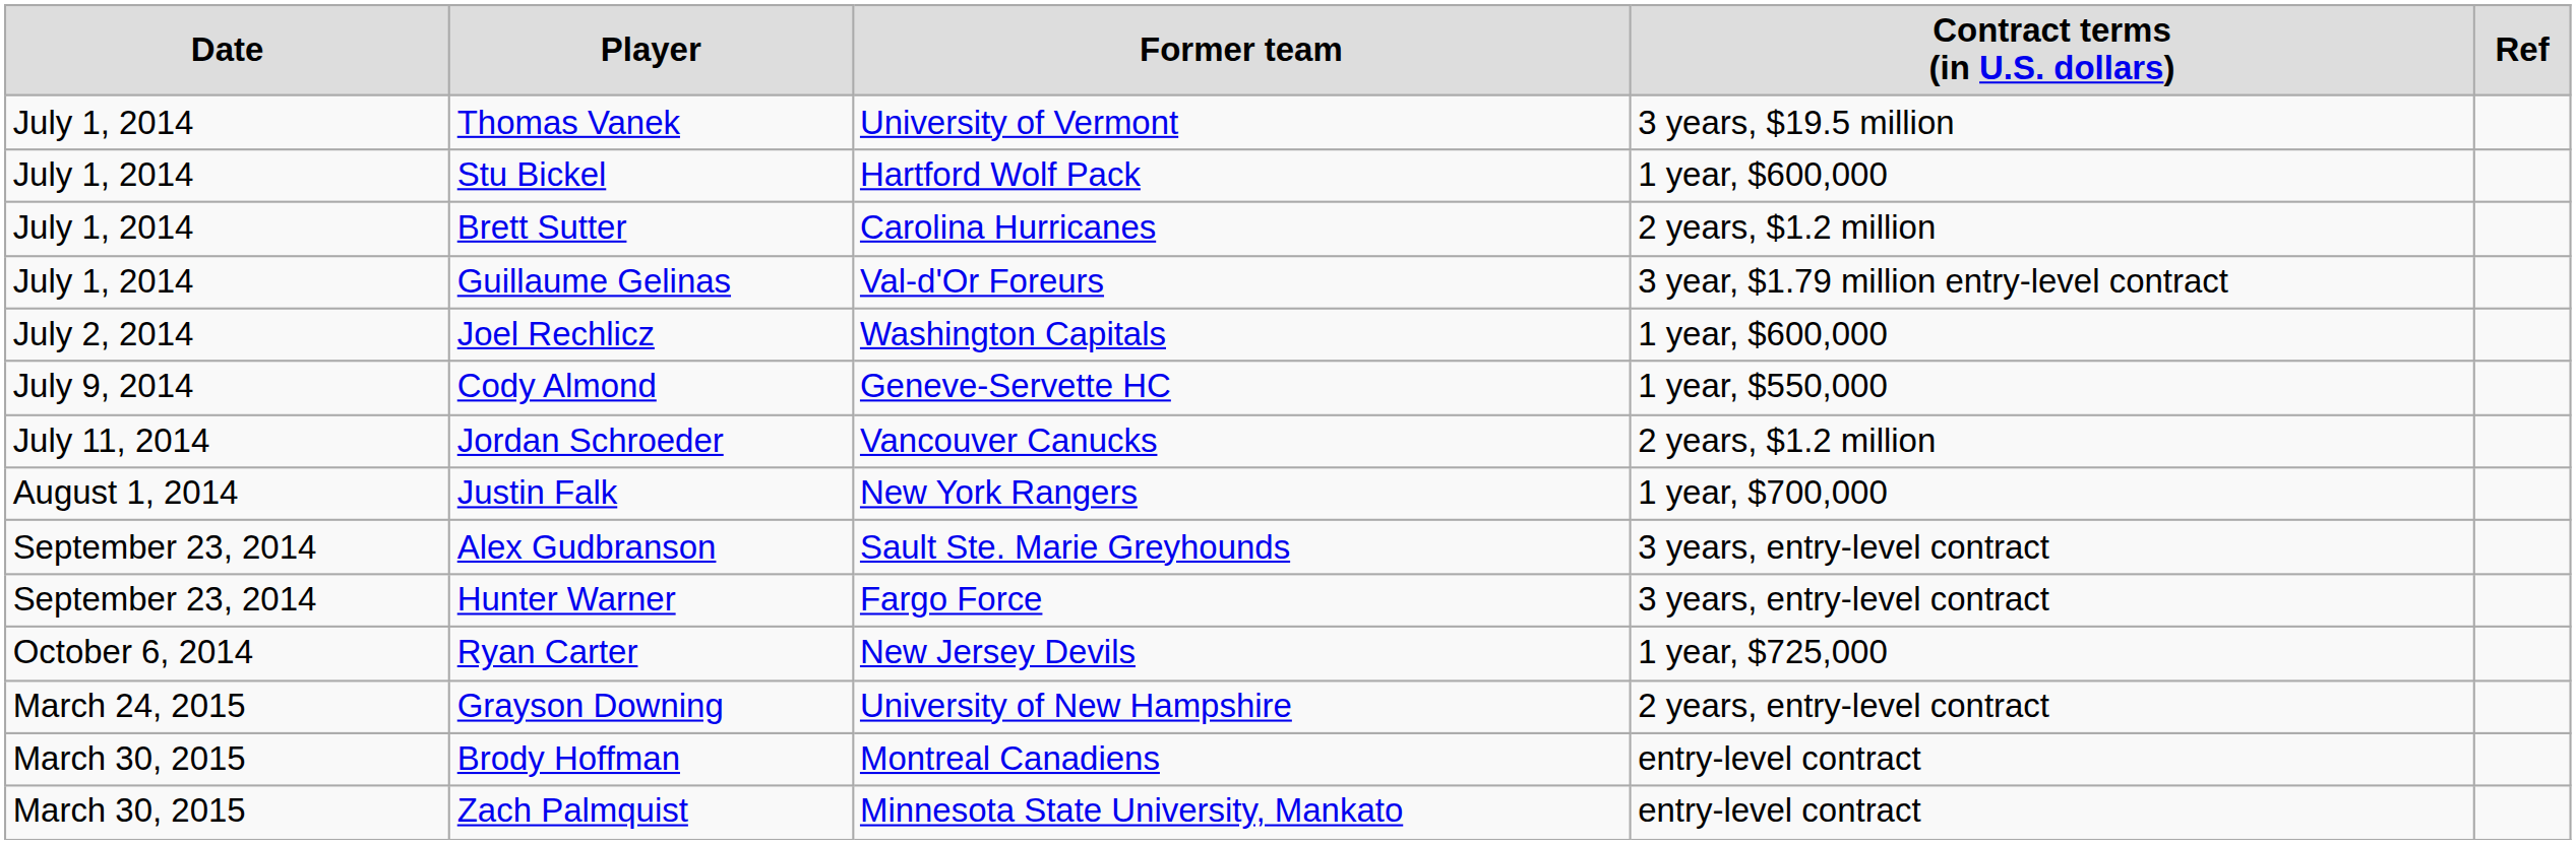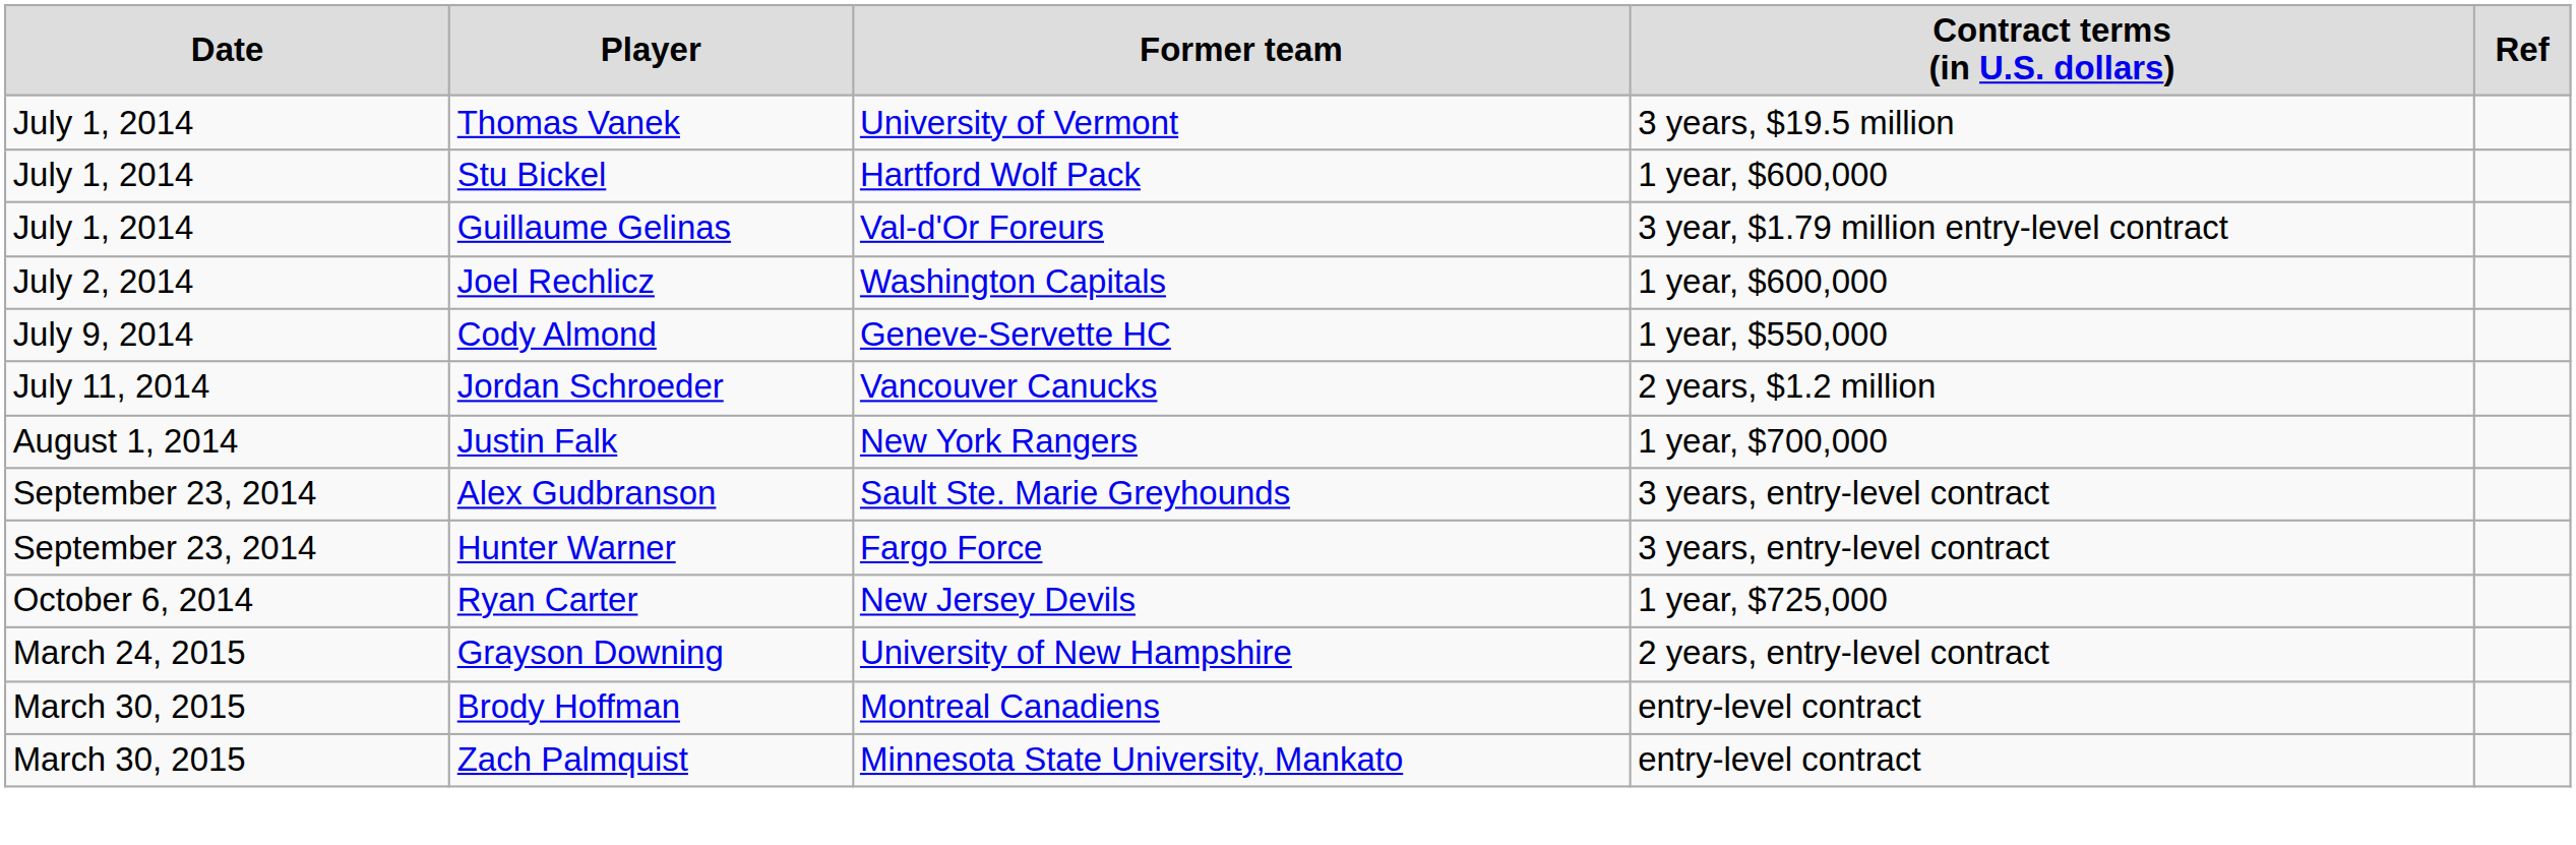- row: July 1, 2014 | Brett Sutter | Carolina Hurricanes | 2 years, $1.2 million
